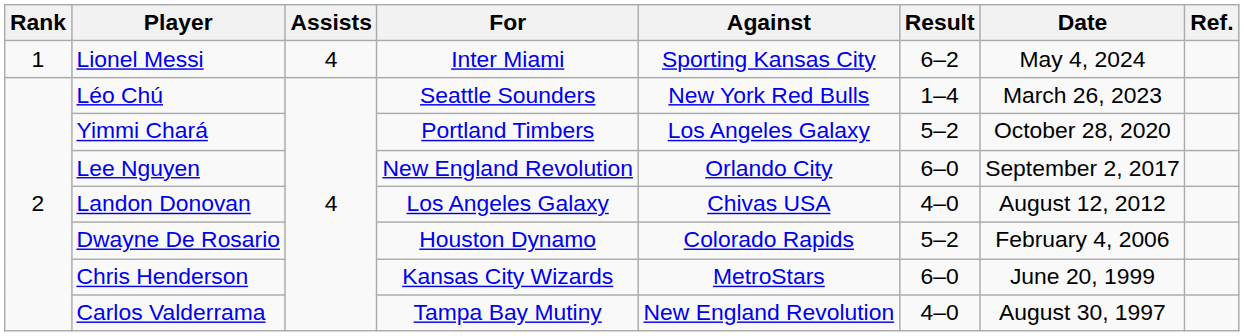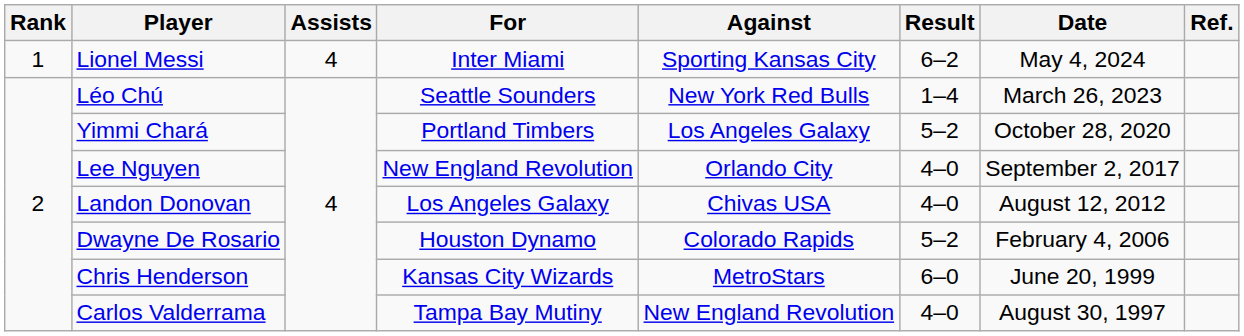Lee Nguyen | Result: 6–0 -> 4–0
